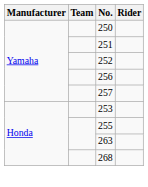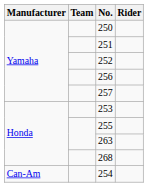+ row: Can-Am | 254
